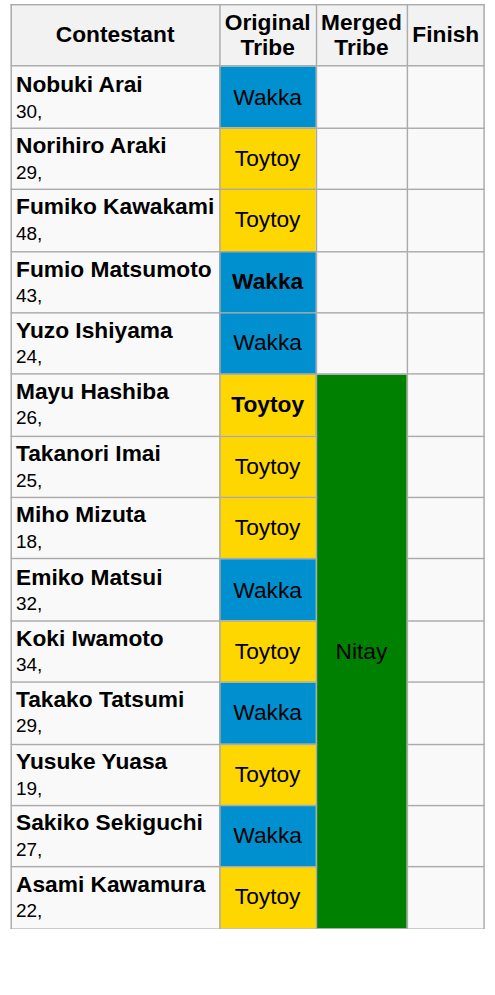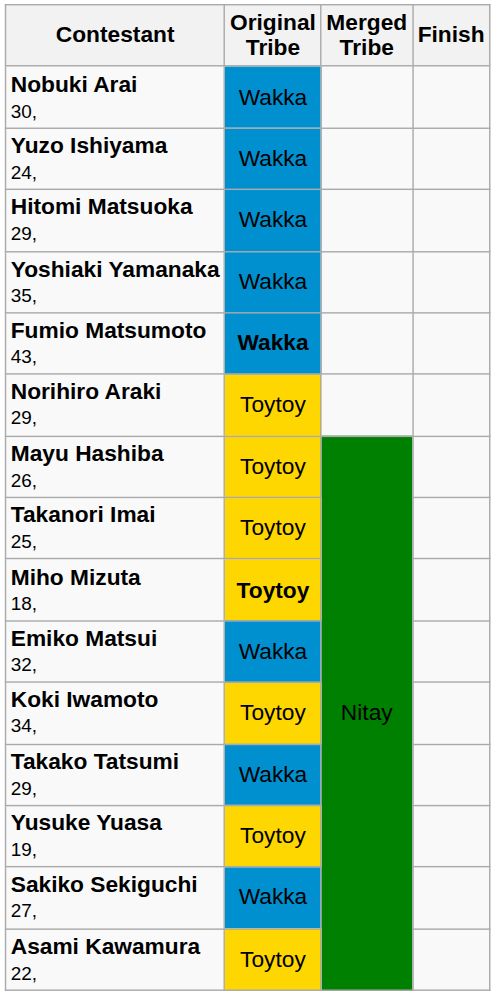rows swapped: Yuzo Ishiyama 24, <-> Norihiro Araki 29,
+ row: Hitomi Matsuoka 29, | Wakka
+ row: Yoshiaki Yamanaka 35, | Wakka
- row: Fumiko Kawakami 48, | Toytoy
Mayu Hashiba 26, | Original Tribe: bold -> normal
Miho Mizuta 18, | Original Tribe: normal -> bold
